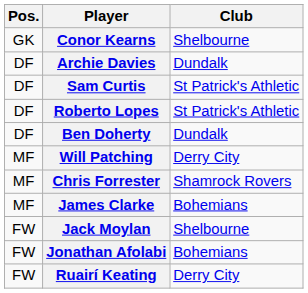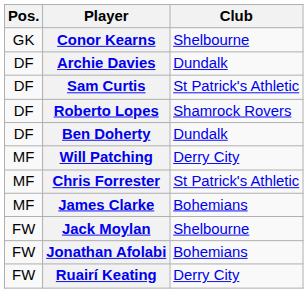Roberto Lopes | Club: St Patrick's Athletic -> Shamrock Rovers
Chris Forrester | Club: Shamrock Rovers -> St Patrick's Athletic
